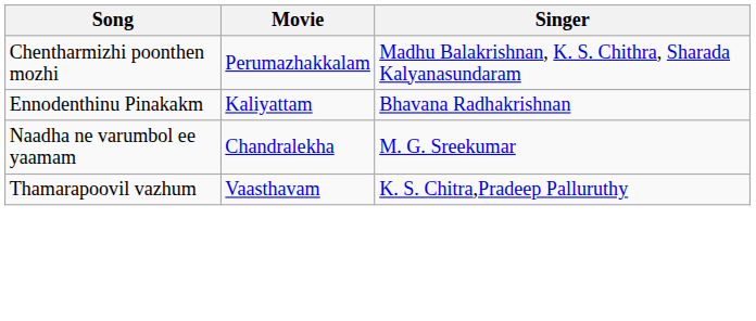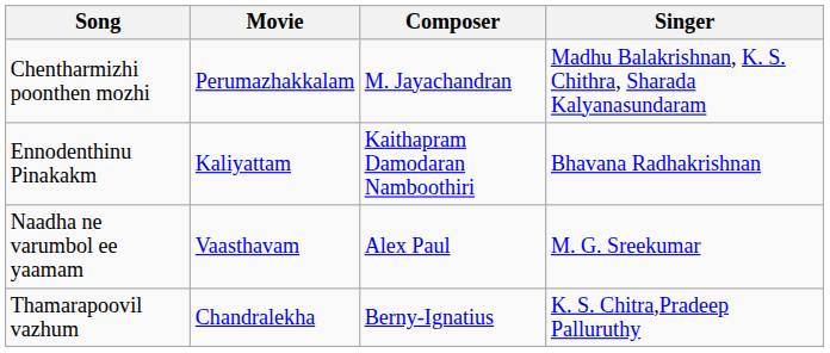+ column: Composer | M. Jayachandran | Kaithapram Damodaran Namboothiri | Alex Paul | Berny-Ignatius
Naadha ne varumbol ee yaamam | Movie: Chandralekha -> Vaasthavam
Thamarapoovil vazhum | Movie: Vaasthavam -> Chandralekha
